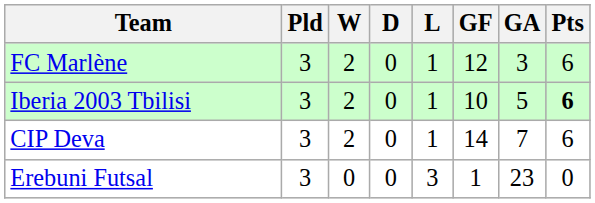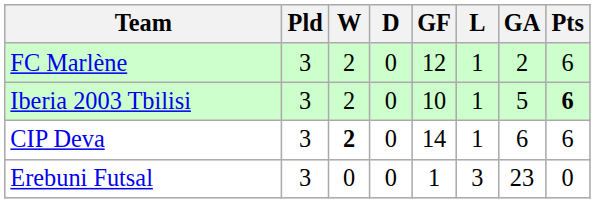columns swapped: L <-> GF
FC Marlène | GA: 3 -> 2
CIP Deva | W: normal -> bold
CIP Deva | GA: 7 -> 6
